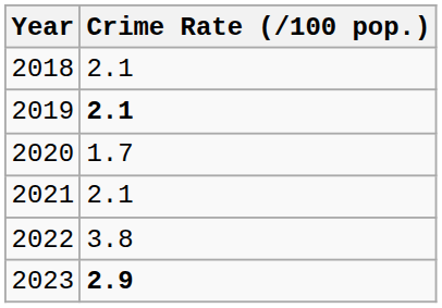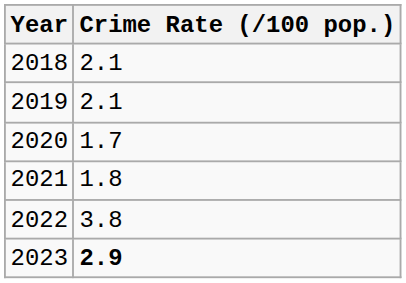2019 | Crime Rate (/100 pop.): bold -> normal
2021 | Crime Rate (/100 pop.): 2.1 -> 1.8
